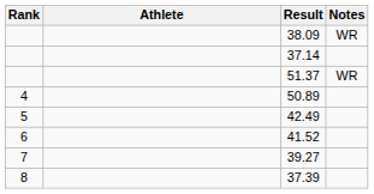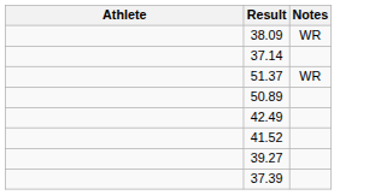- column: Rank | 4 | 5 | 6 | 7 | 8
